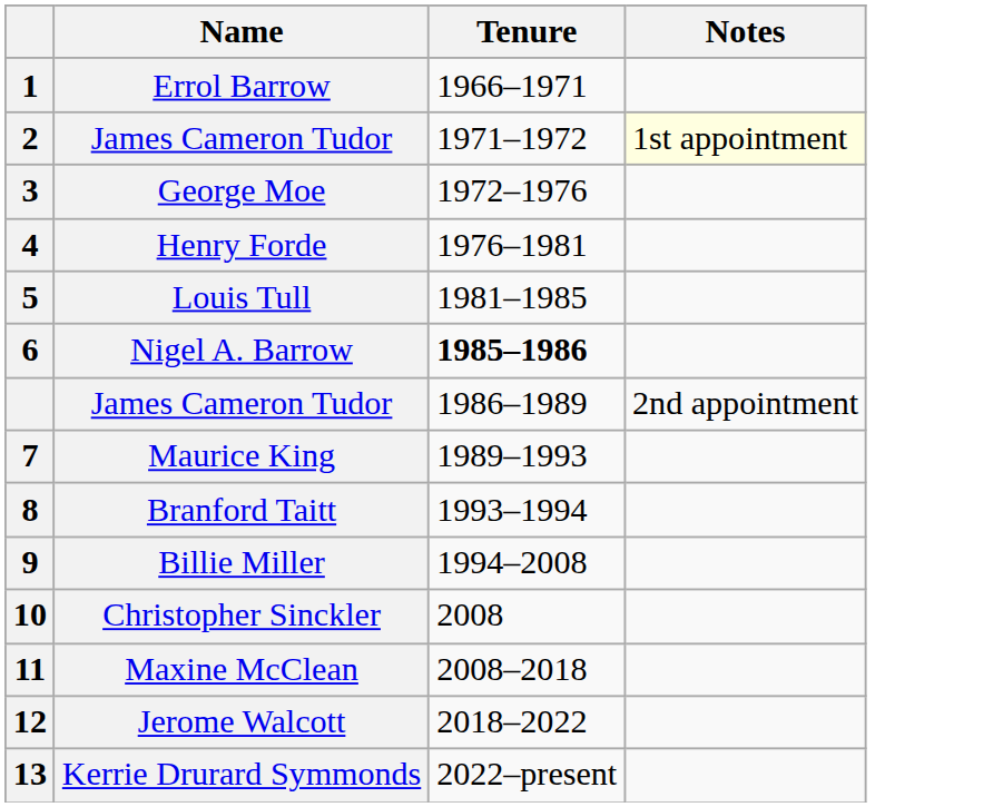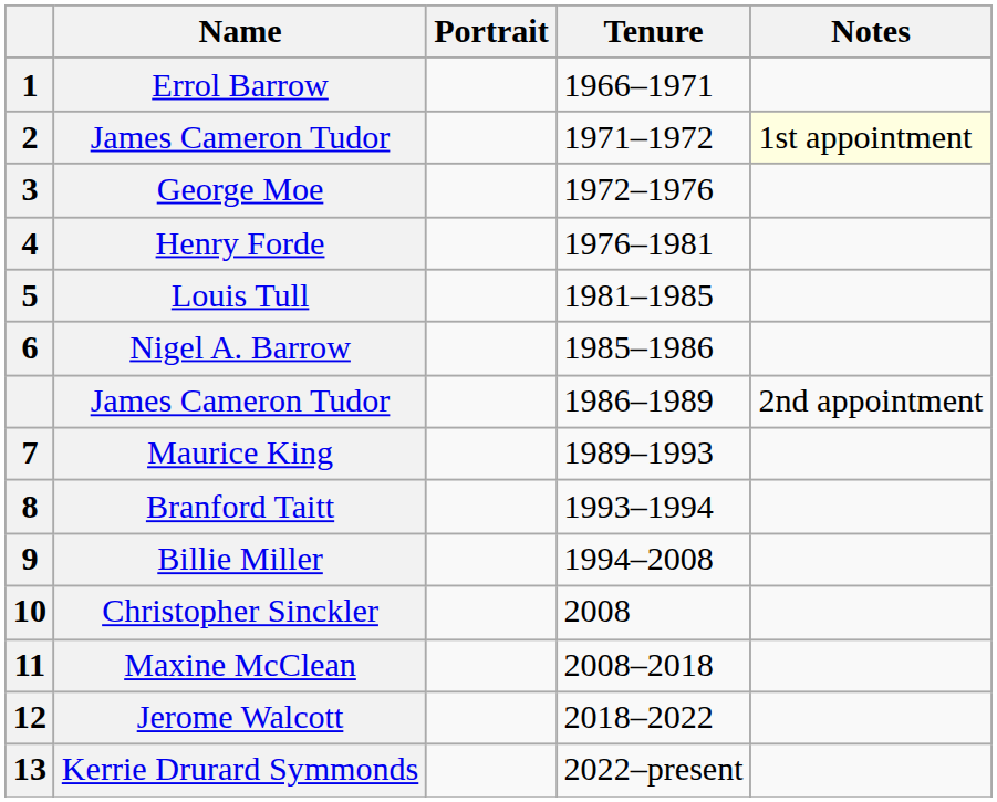+ column: Portrait
Nigel A. Barrow | Tenure: bold -> normal
